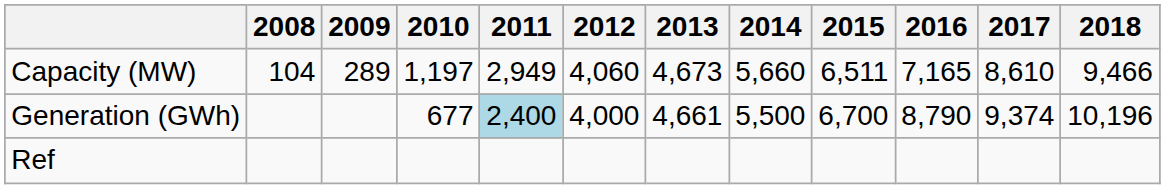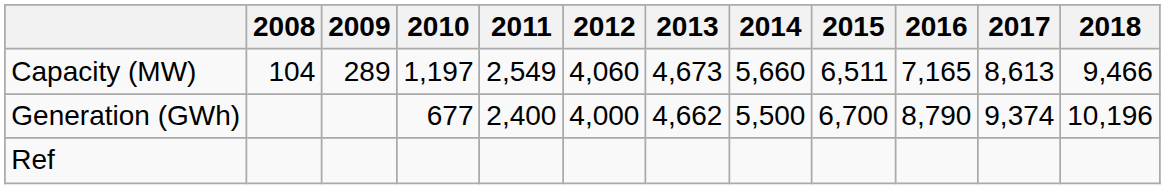Capacity (MW) | 2011: 2,949 -> 2,549
Capacity (MW) | 2017: 8,610 -> 8,613
Generation (GWh) | 2011: lightblue background -> no background
Generation (GWh) | 2013: 4,661 -> 4,662
